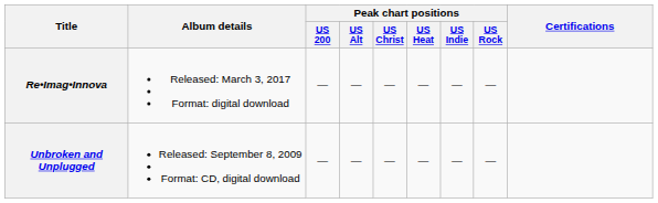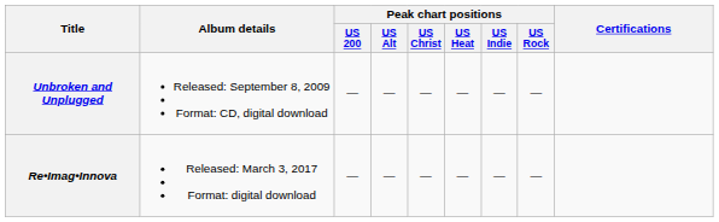rows swapped: Unbroken and Unplugged <-> Re•Imag•Innova
